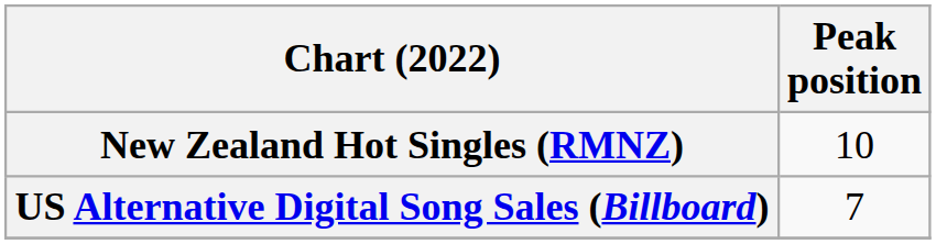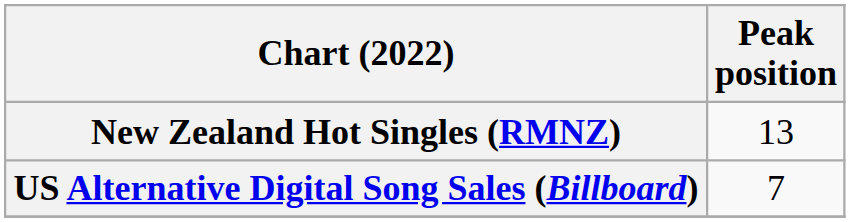New Zealand Hot Singles (RMNZ) | Peak position: 10 -> 13
